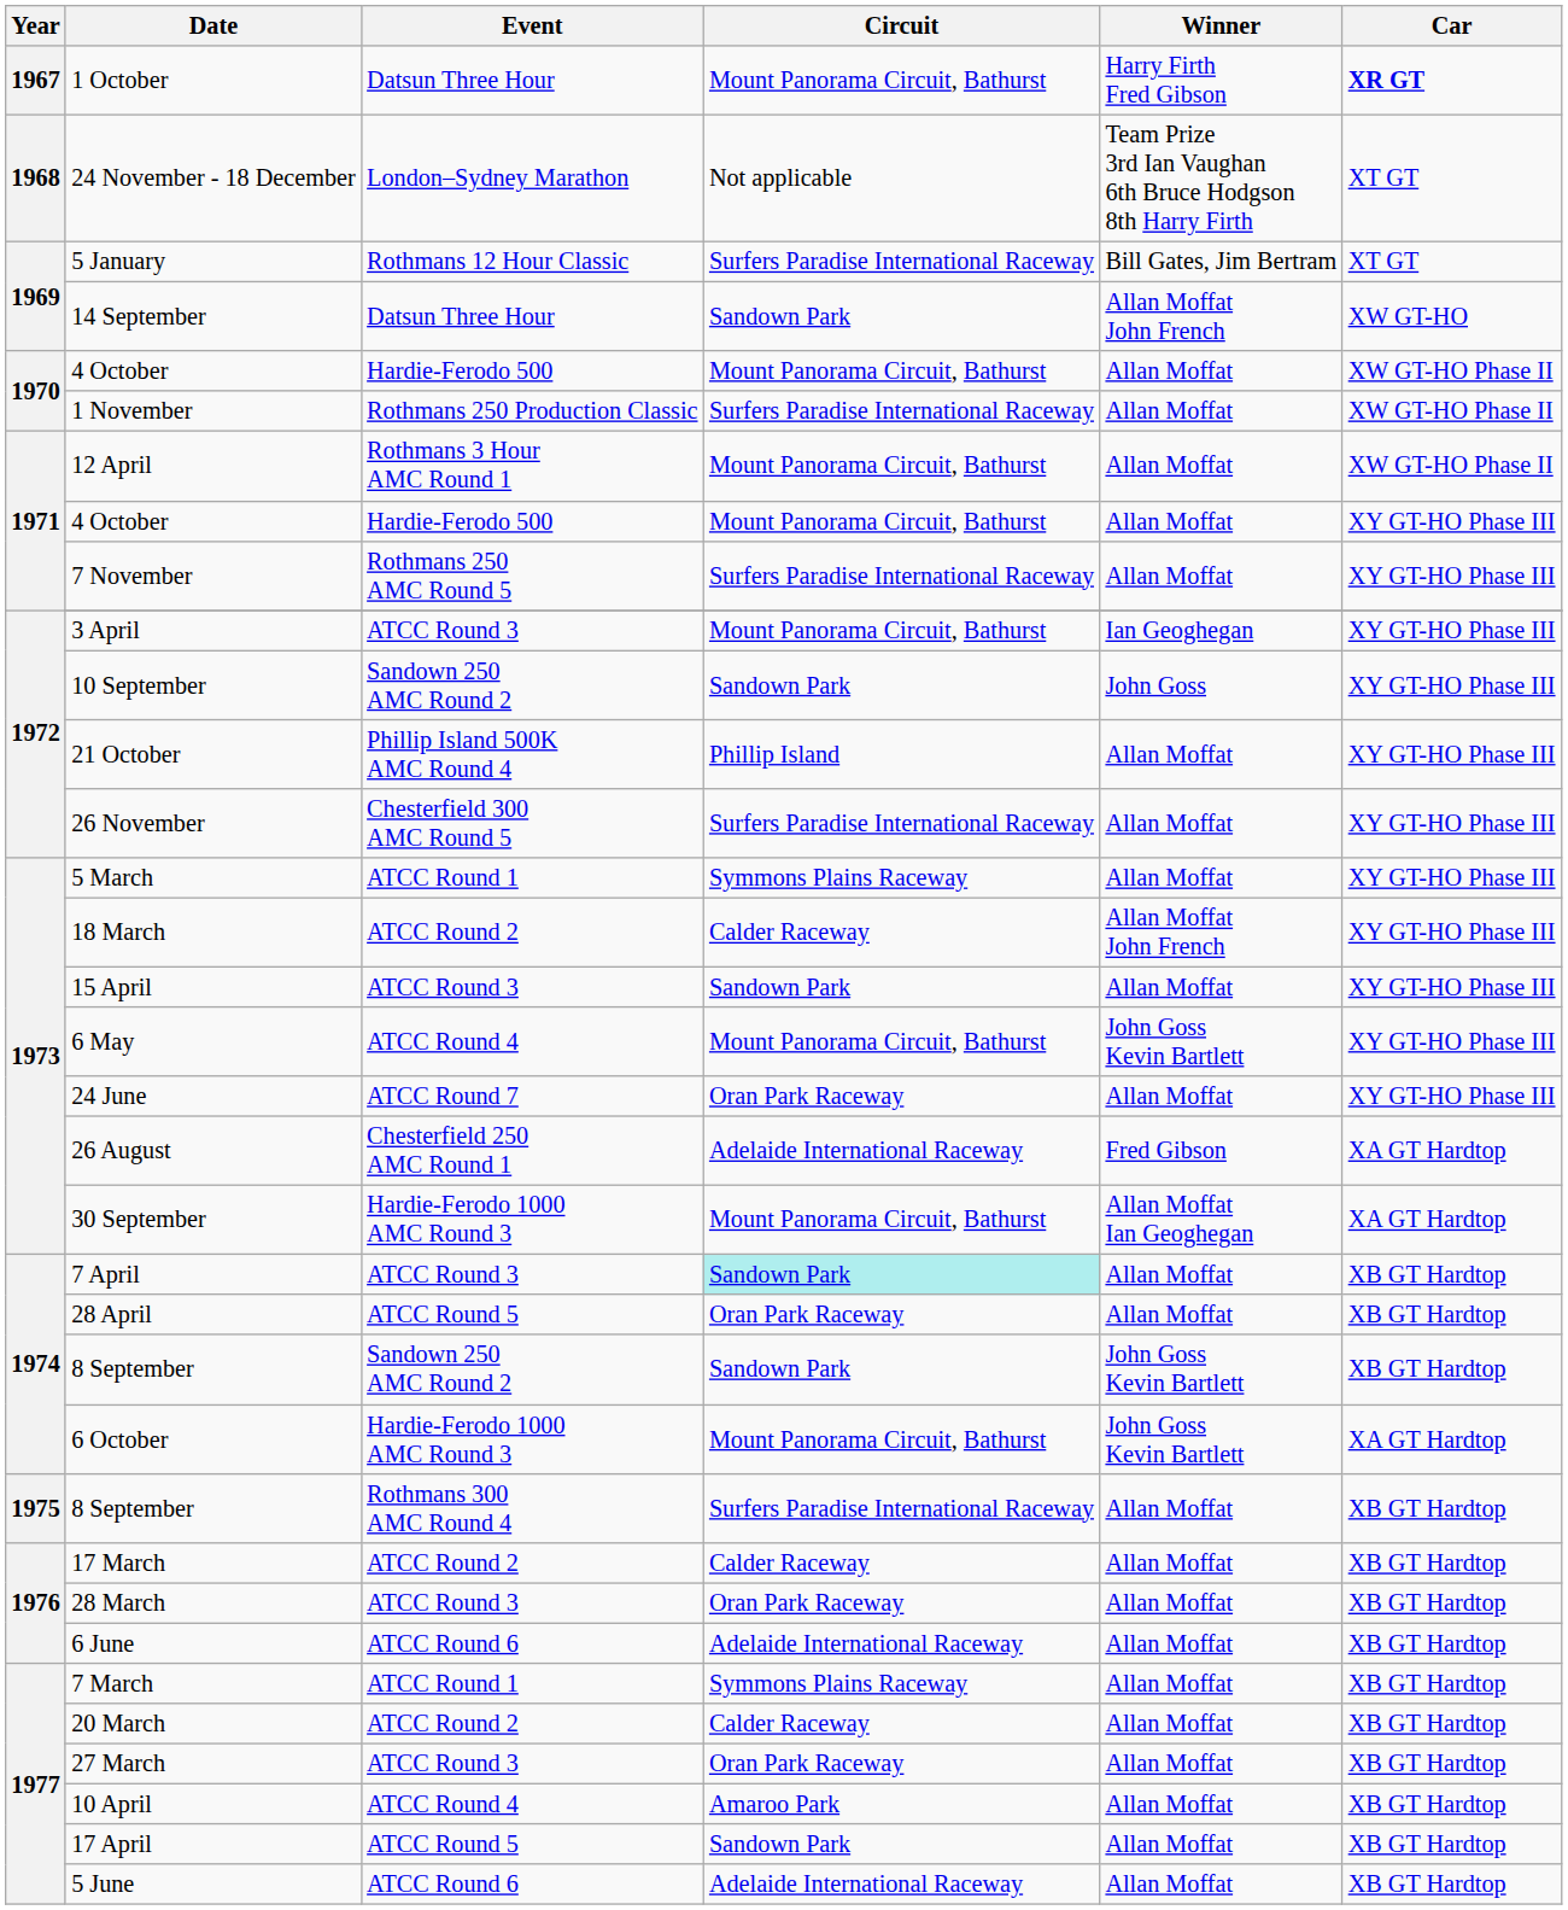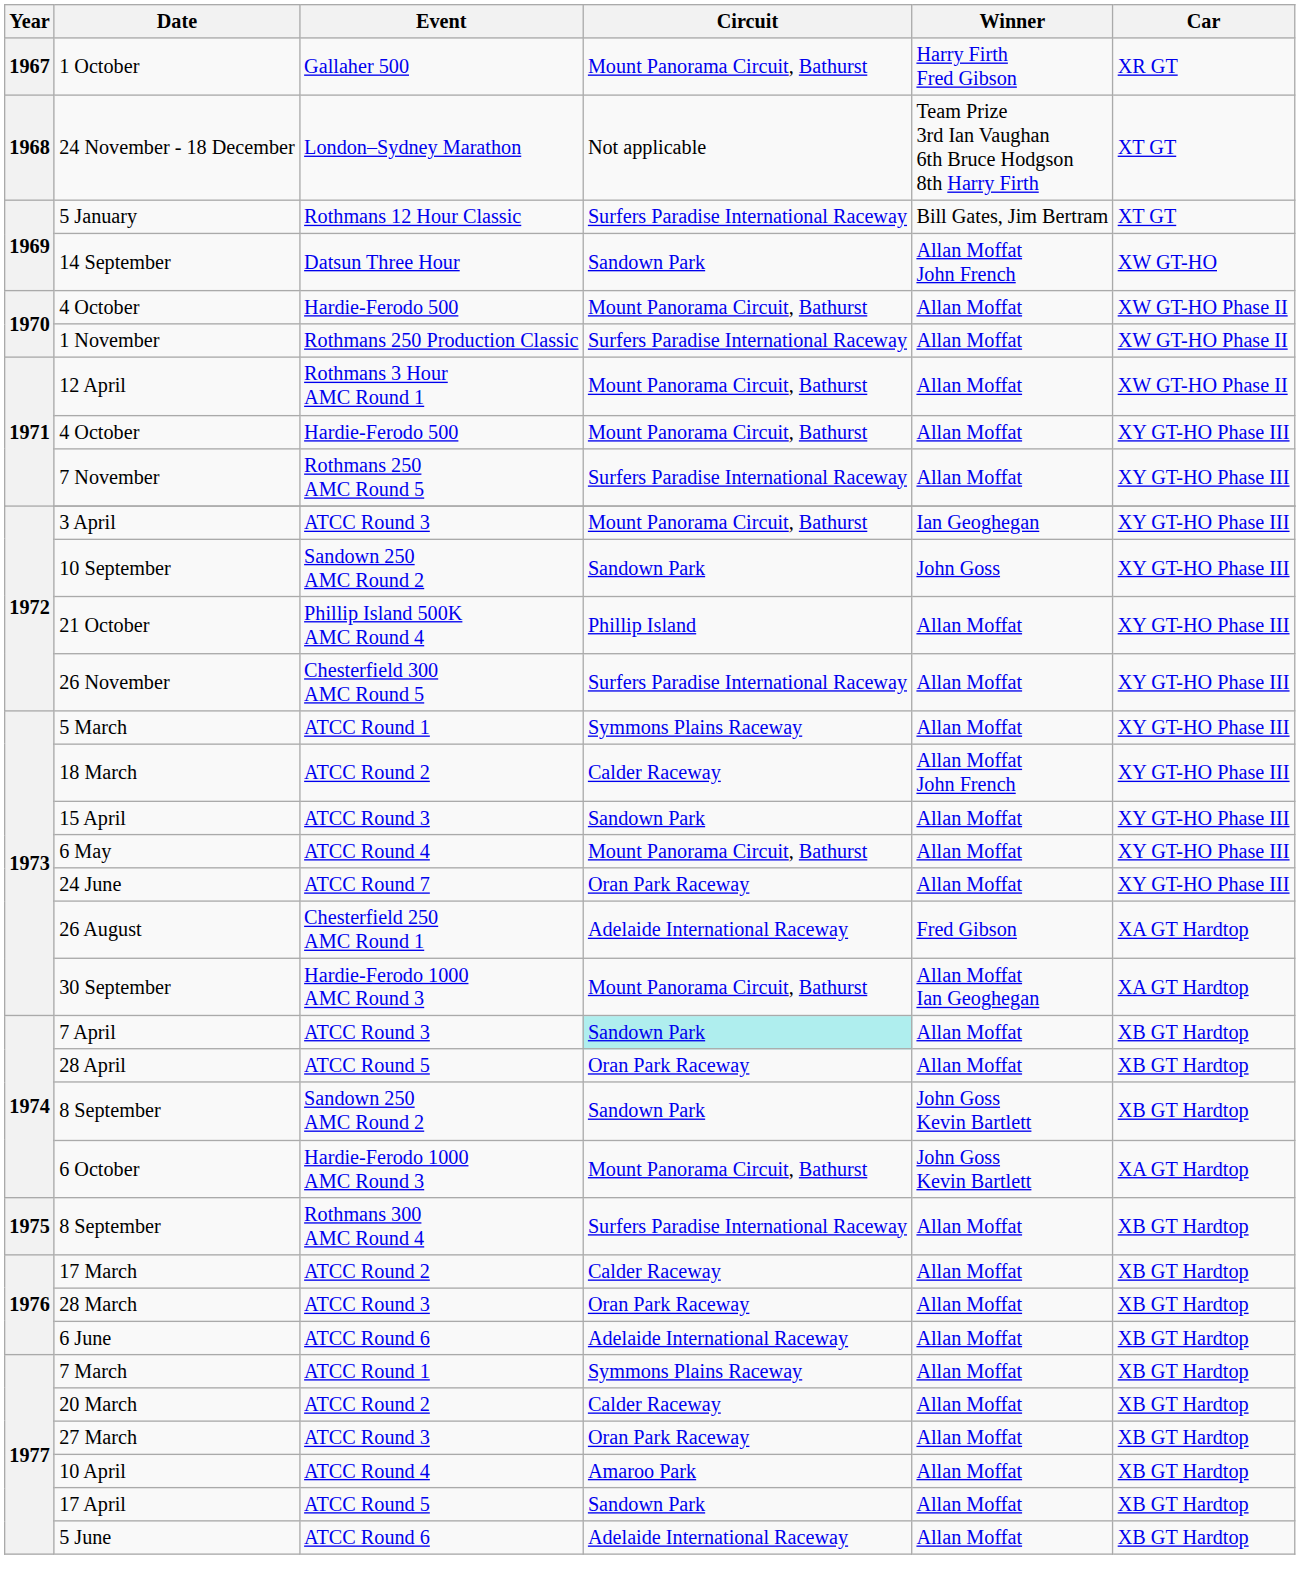1 October | Event: Datsun Three Hour -> Gallaher 500
1 October | Car: bold -> normal
6 May | Winner: John Goss Kevin Bartlett -> Allan Moffat
